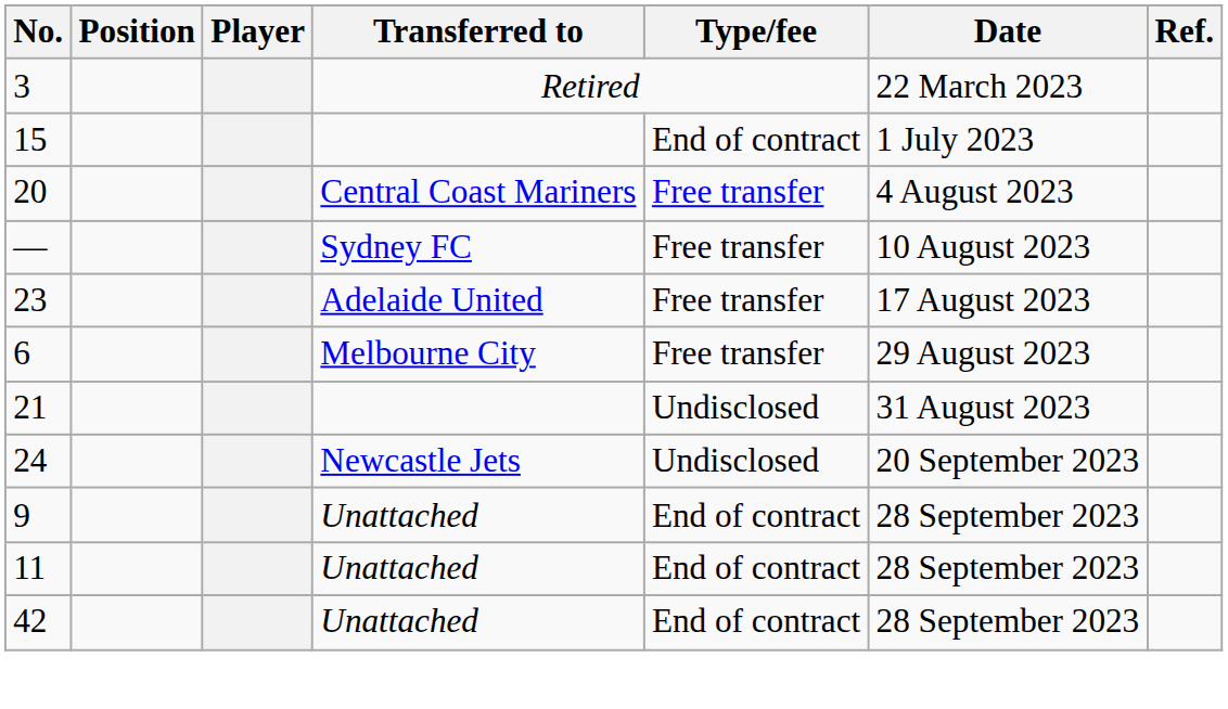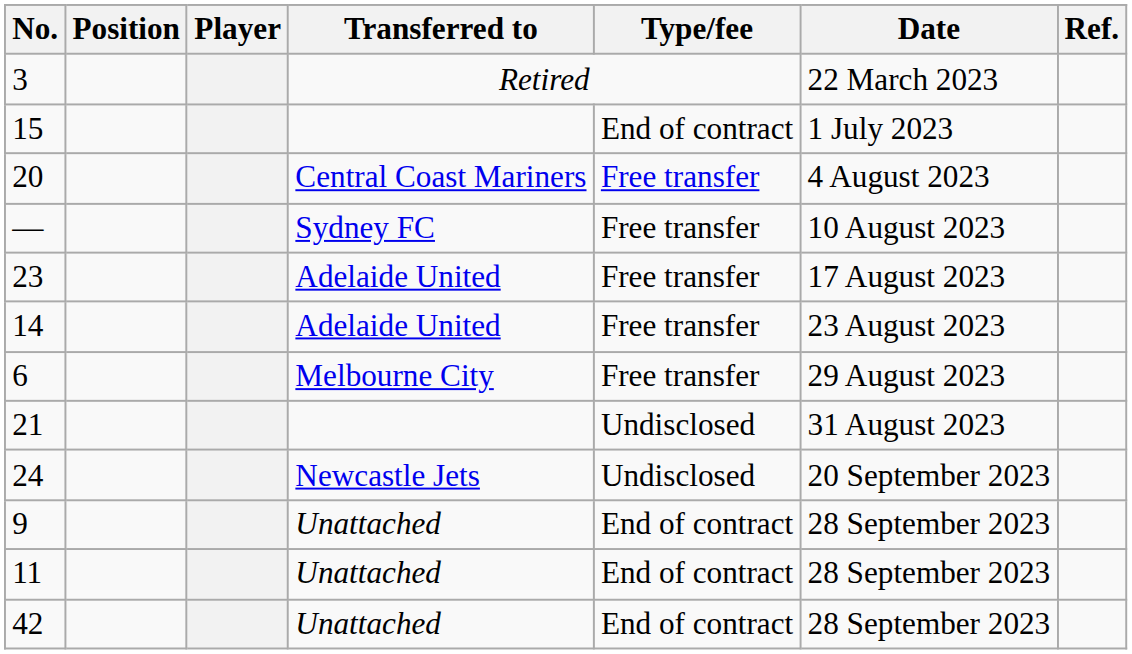+ row: 14 | Adelaide United | Free transfer | 23 August 2023
